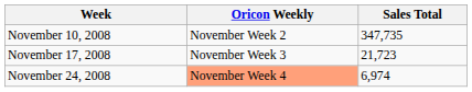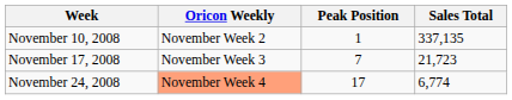+ column: Peak Position | 1 | 7 | 17
November 10, 2008 | Sales Total: 347,735 -> 337,135
November 24, 2008 | Sales Total: 6,974 -> 6,774
